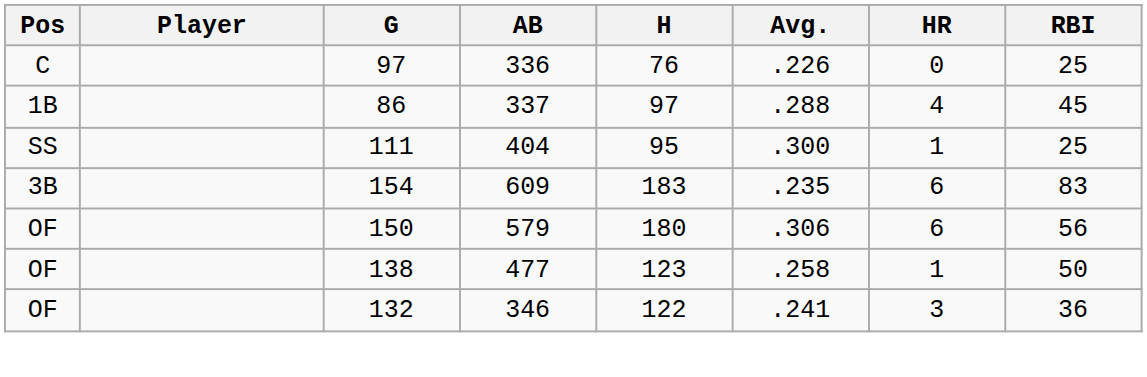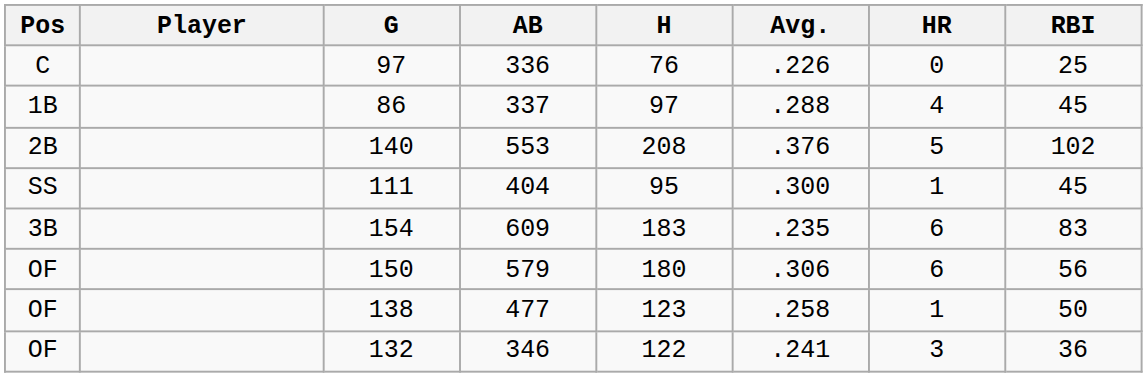+ row: 2B | 140 | 553 | 208 | .376 | 5 | 102
111 | RBI: 25 -> 45
